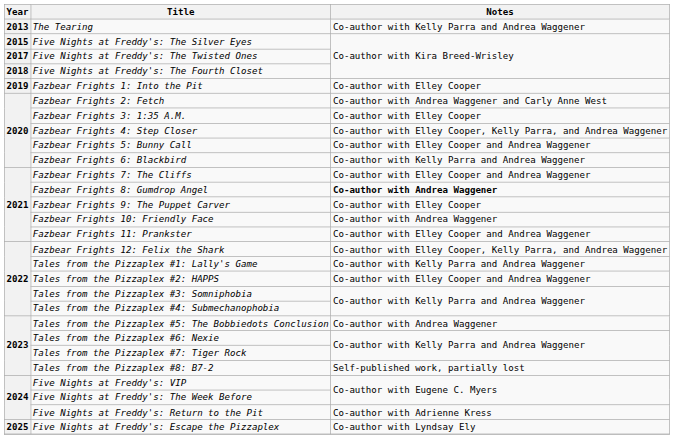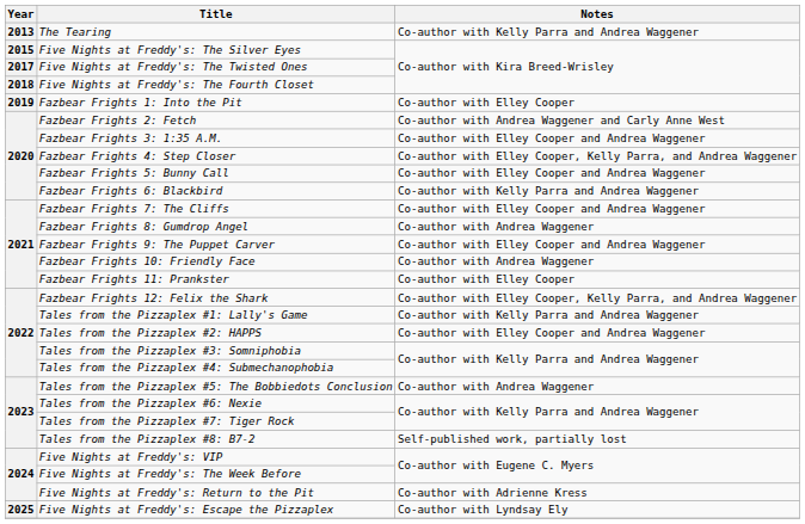Fazbear Frights 3: 1:35 A.M. | Notes: Co-author with Elley Cooper -> Co-author with Elley Cooper and Andrea Waggener
Fazbear Frights 8: Gumdrop Angel | Notes: bold -> normal
Fazbear Frights 9: The Puppet Carver | Notes: Co-author with Elley Cooper -> Co-author with Elley Cooper and Andrea Waggener
Fazbear Frights 11: Prankster | Notes: Co-author with Elley Cooper and Andrea Waggener -> Co-author with Elley Cooper
